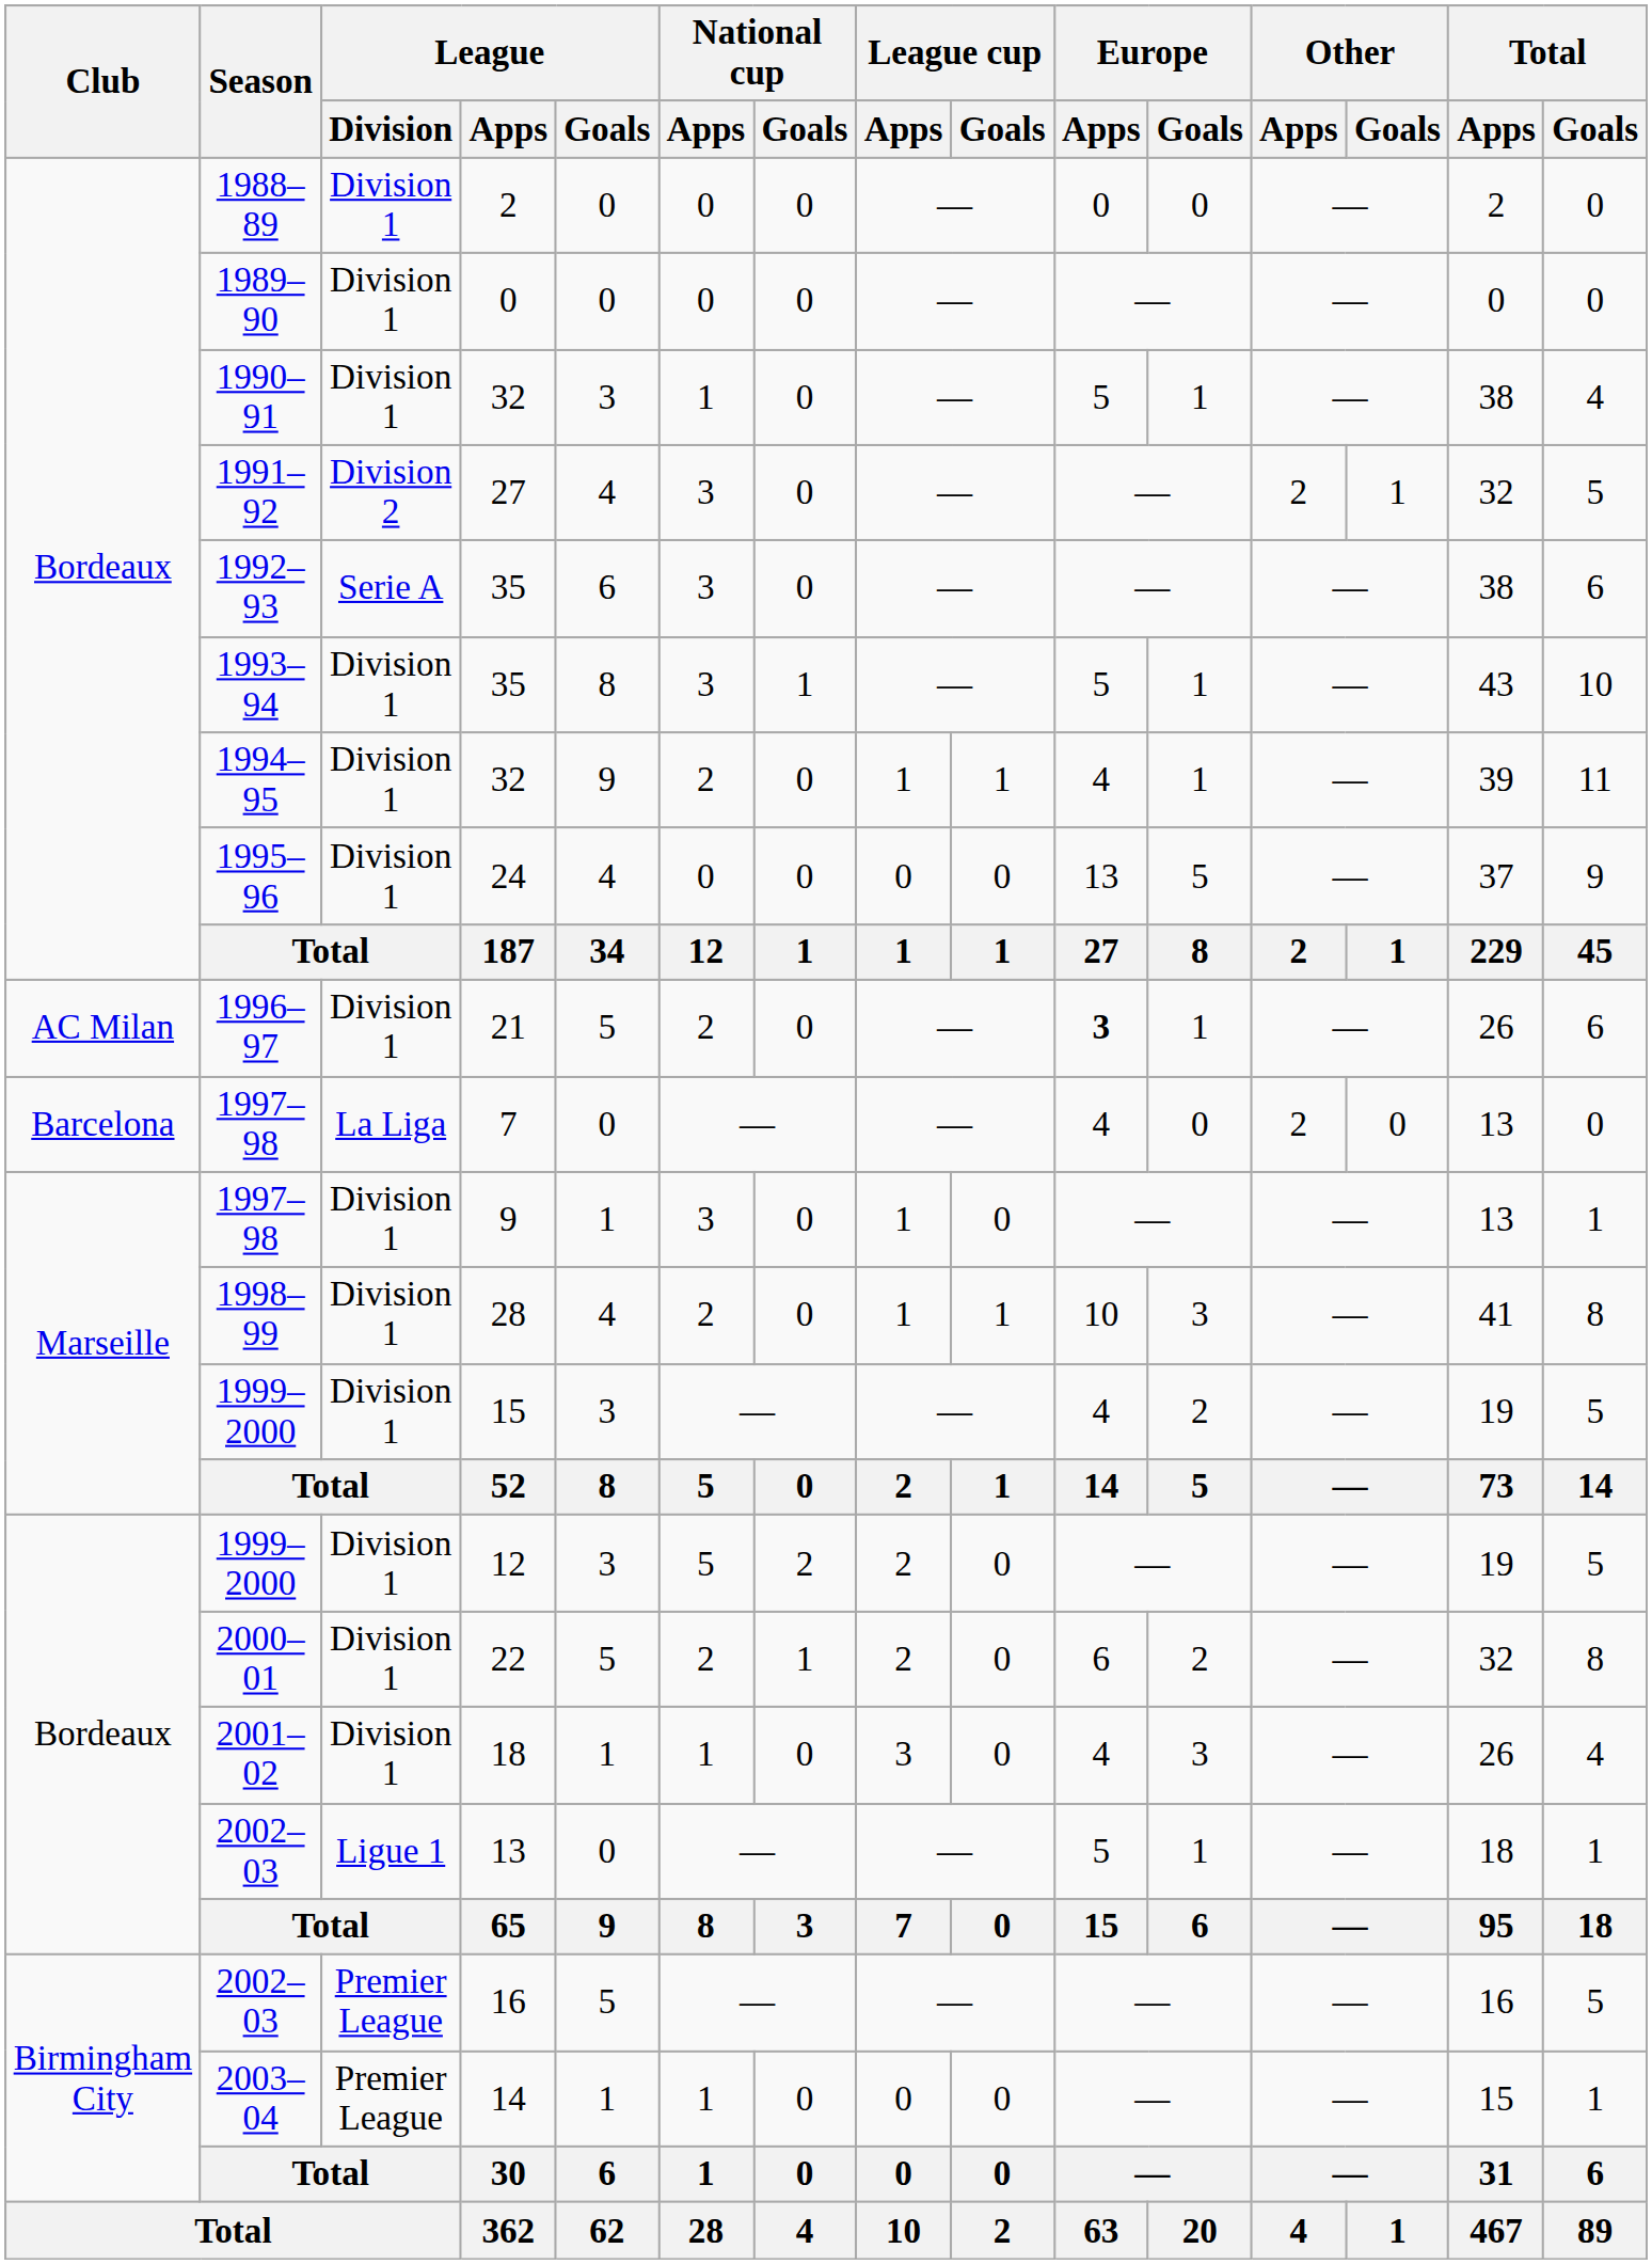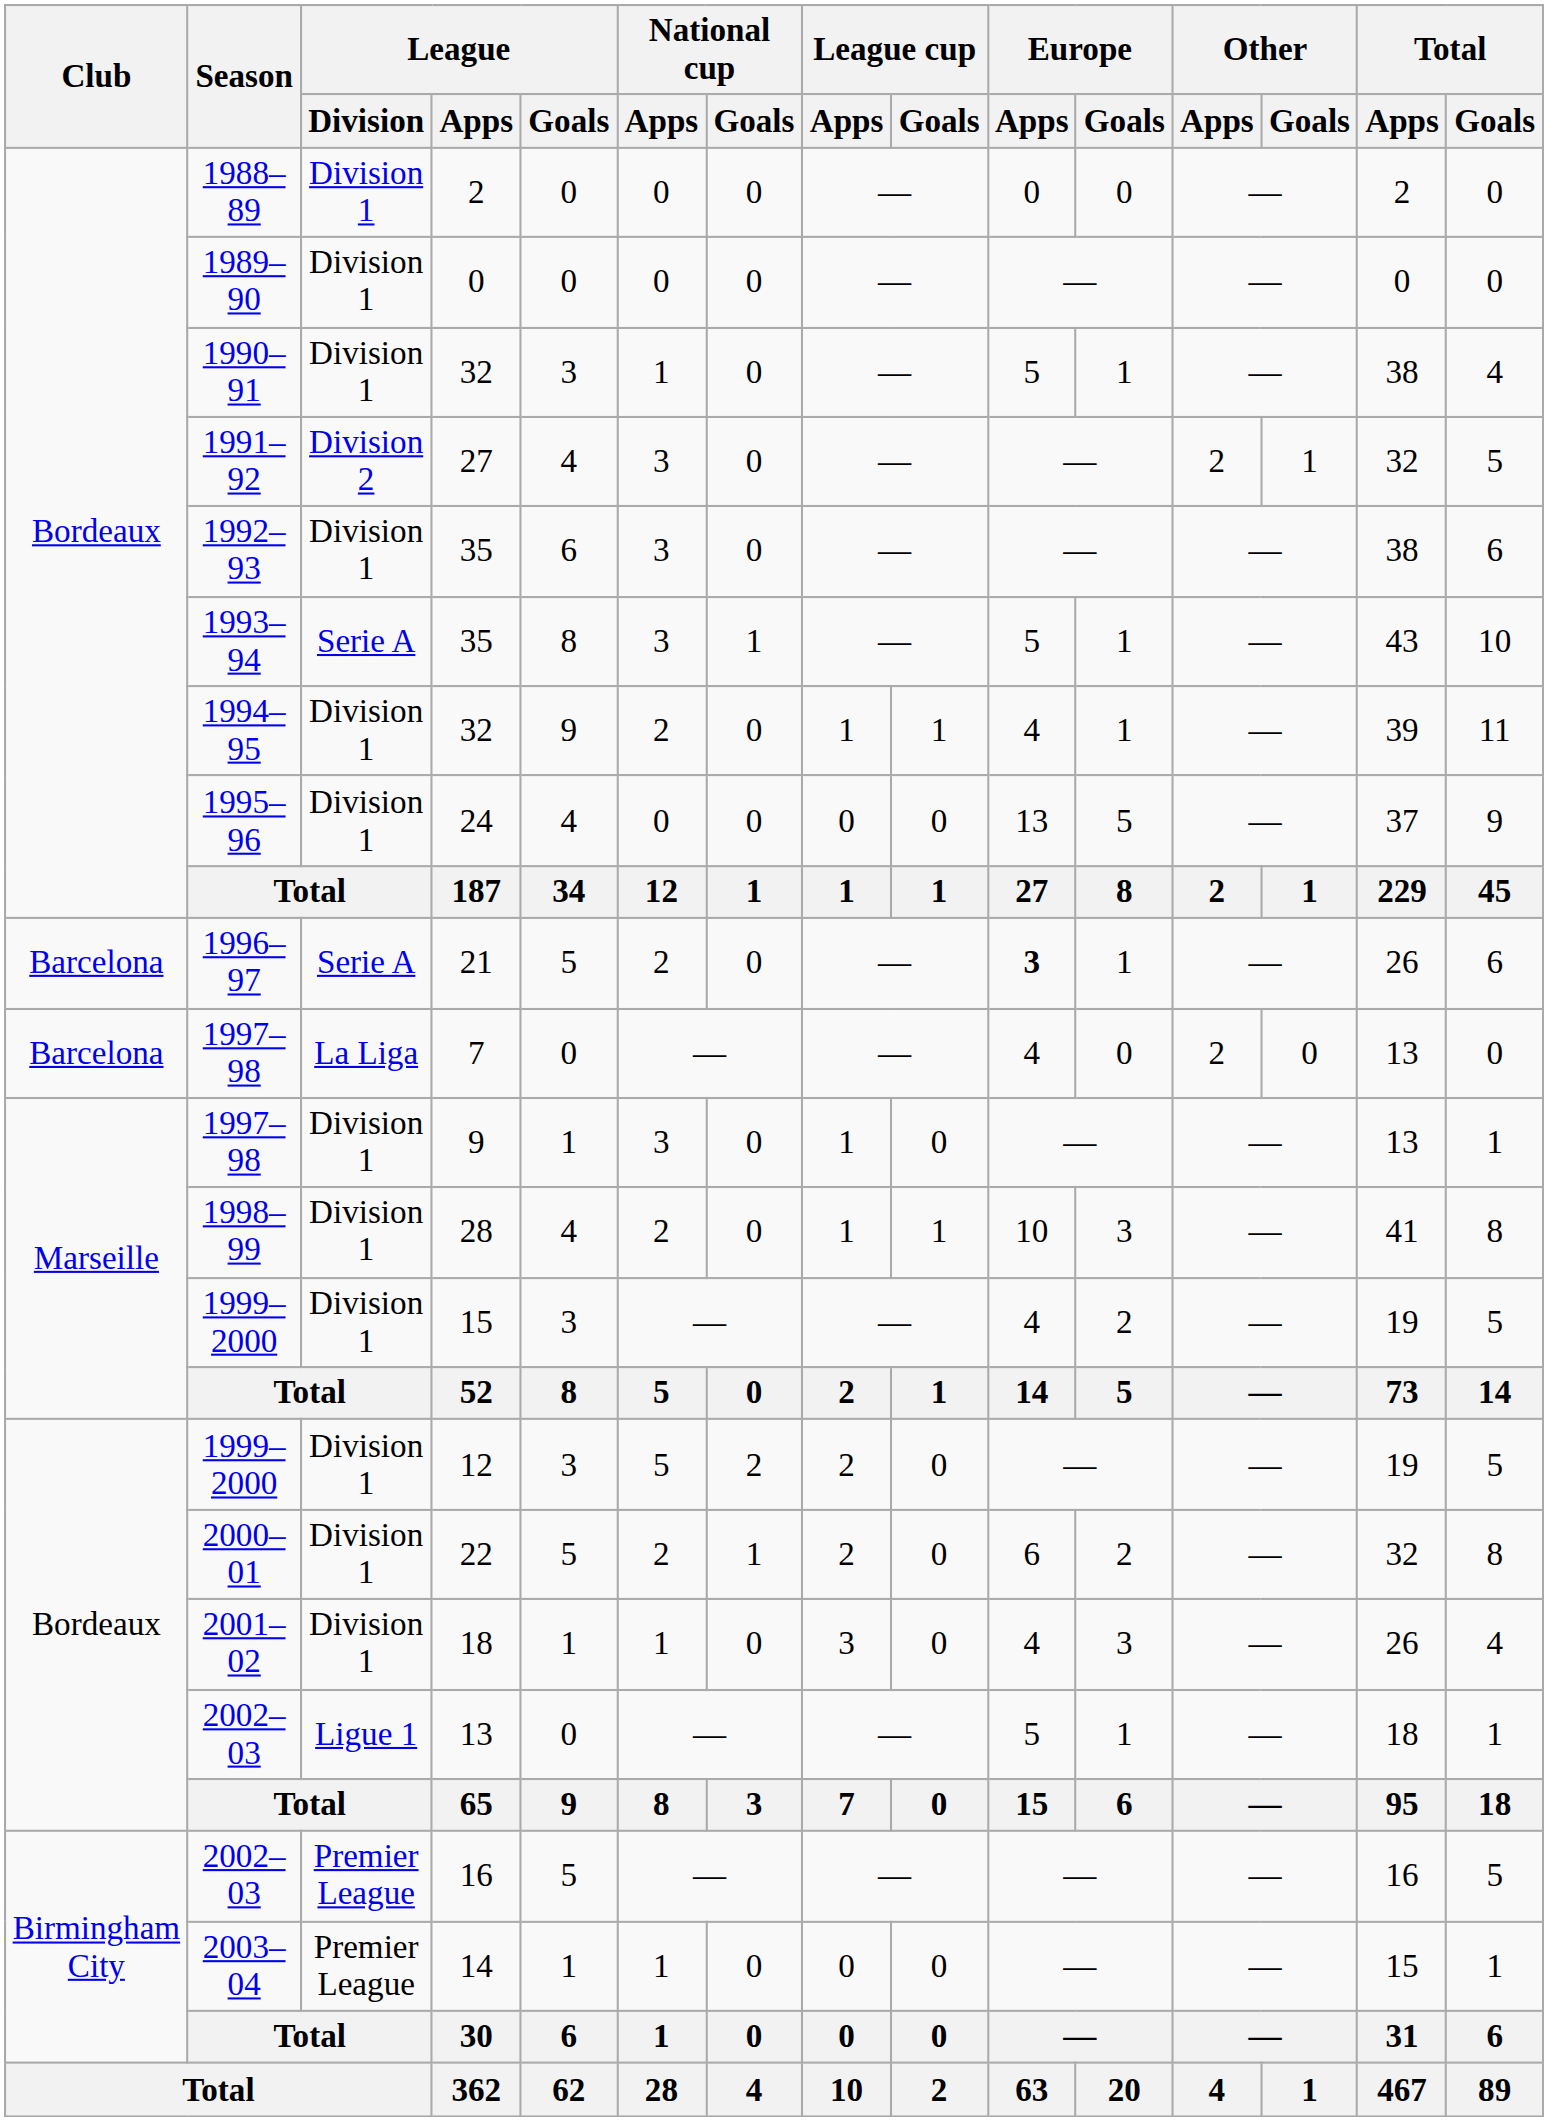1992–93 / 35 | League / Division: Serie A -> Division 1
1993–94 / 35 | League / Division: Division 1 -> Serie A
21 | Club: AC Milan -> Barcelona
21 | League / Division: Division 1 -> Serie A
